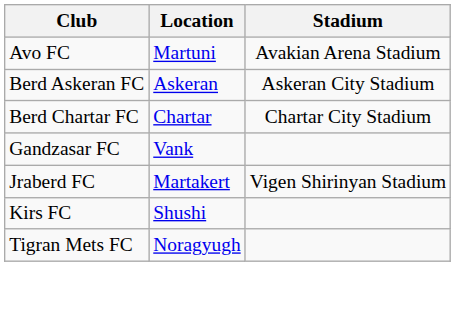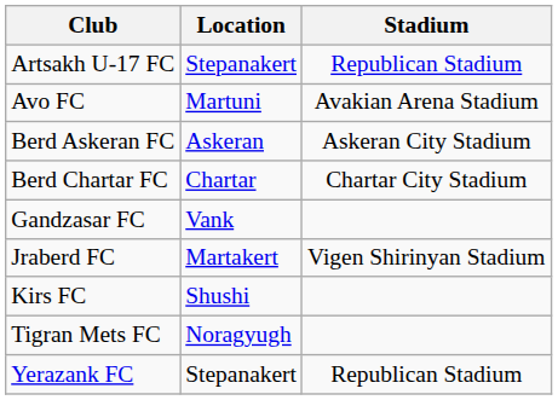+ row: Artsakh U-17 FC | Stepanakert | Republican Stadium
+ row: Yerazank FC | Stepanakert | Republican Stadium
